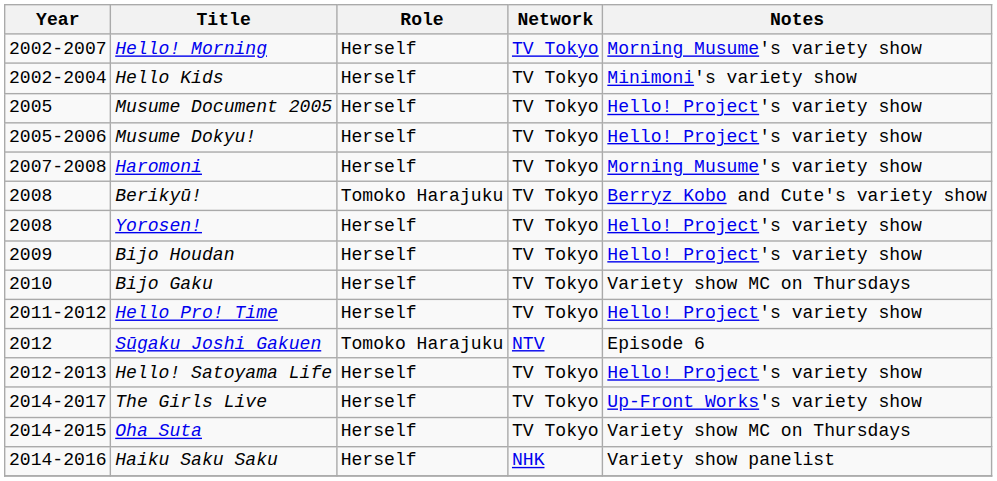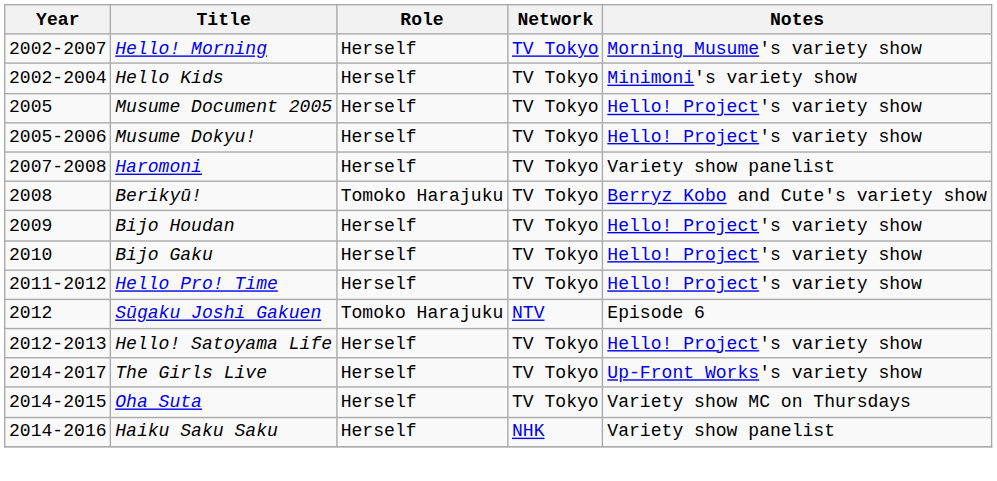Haromoni | Notes: Morning Musume's variety show -> Variety show panelist
- row: 2008 | Yorosen! | Herself | TV Tokyo | Hello! Project's variety show
Bijo Gaku | Notes: Variety show MC on Thursdays -> Hello! Project's variety show
